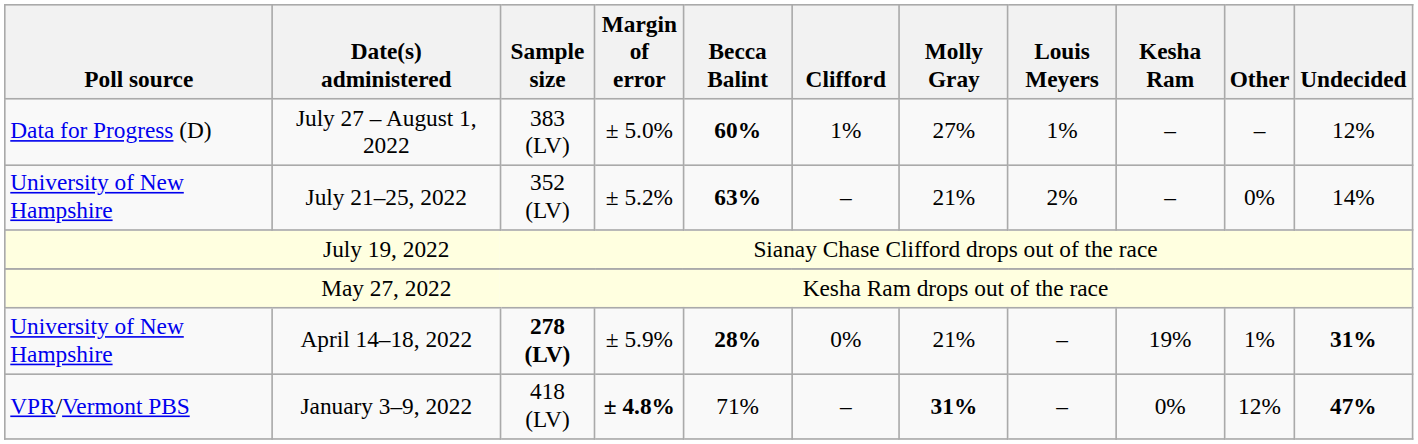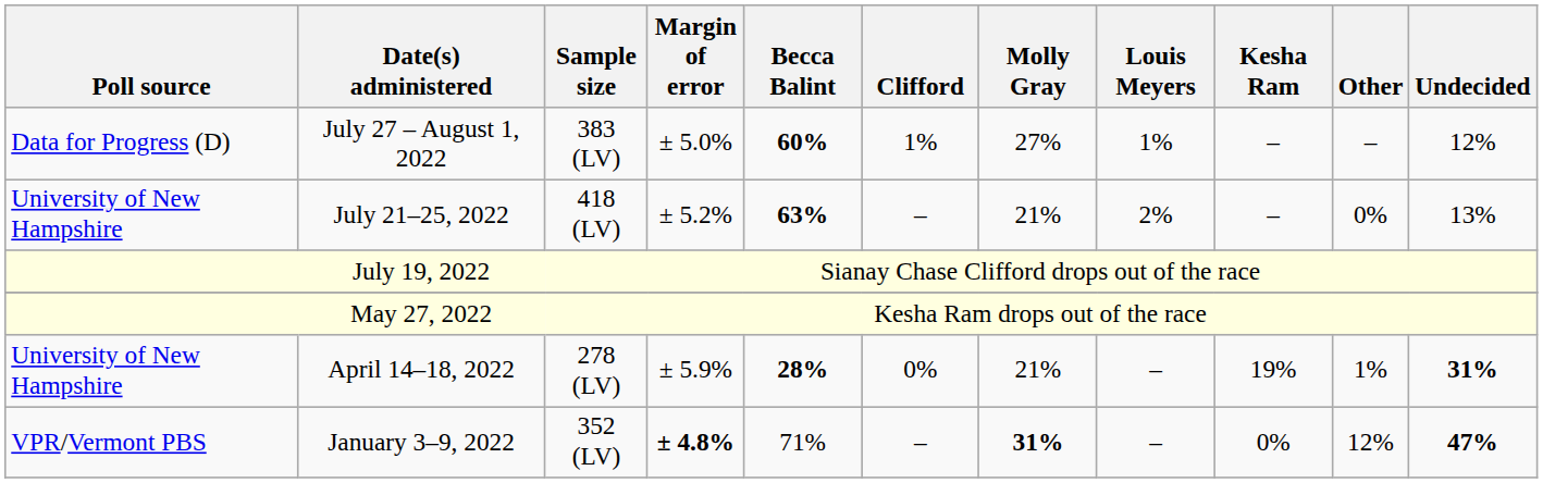July 21–25, 2022 | Sample size: 352 (LV) -> 418 (LV)
July 21–25, 2022 | Undecided: 14% -> 13%
April 14–18, 2022 | Sample size: bold -> normal
January 3–9, 2022 | Sample size: 418 (LV) -> 352 (LV)
